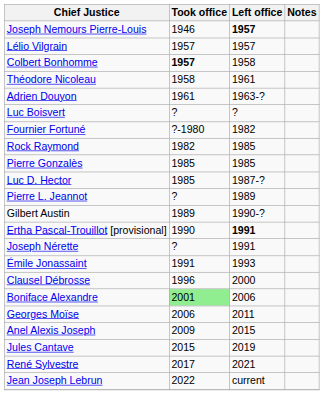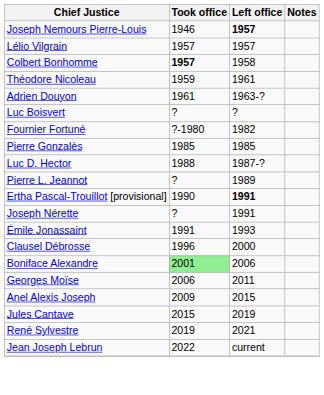Théodore Nicoleau | Took office: 1958 -> 1959
- row: Rock Raymond | 1982 | 1985
Luc D. Hector | Took office: 1985 -> 1988
- row: Gilbert Austin | 1989 | 1990-?
René Sylvestre | Took office: 2017 -> 2019
